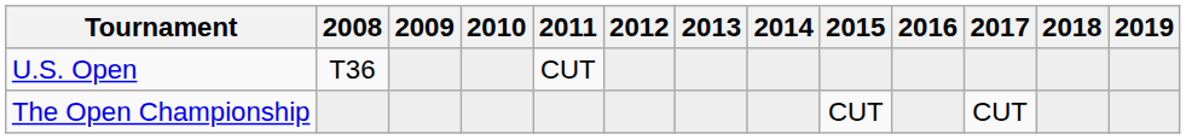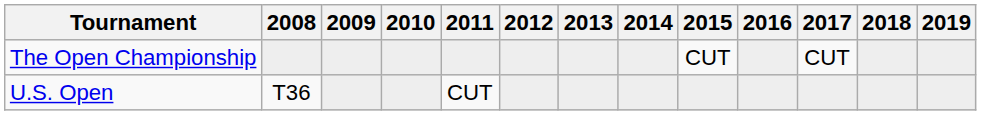rows swapped: U.S. Open <-> The Open Championship
